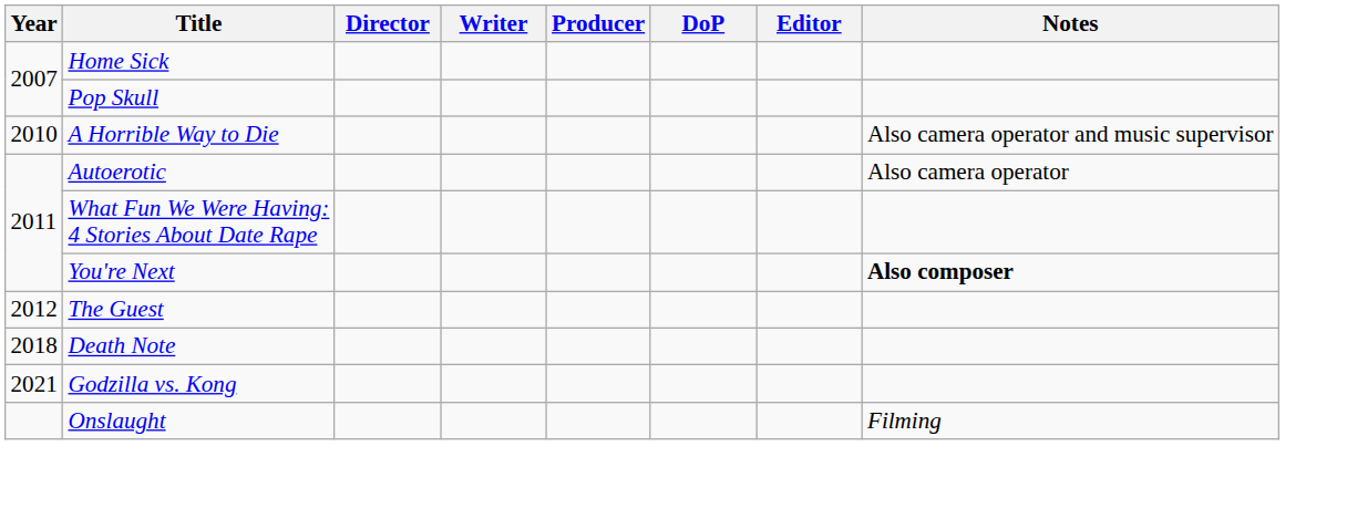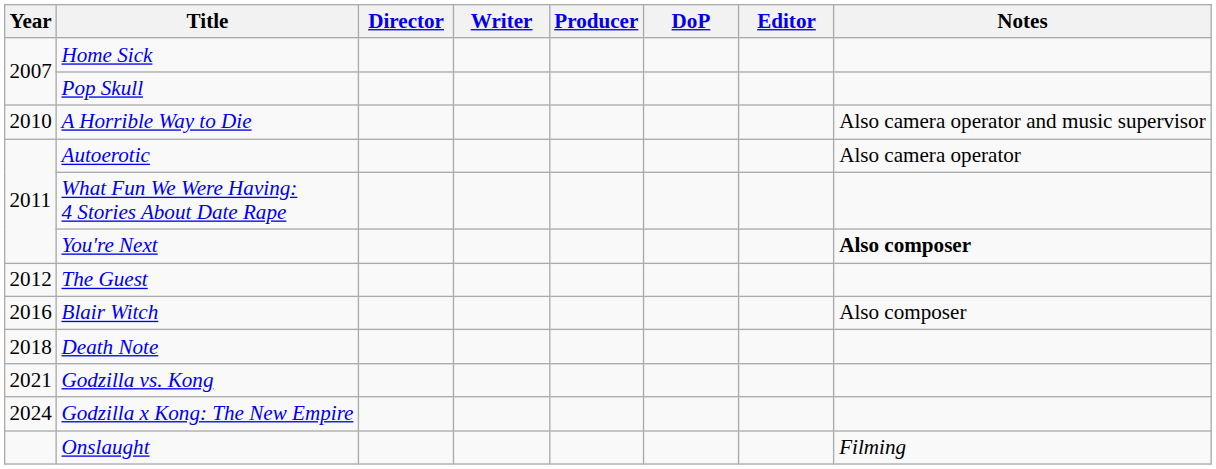+ row: 2016 | Blair Witch | Also composer
+ row: 2024 | Godzilla x Kong: The New Empire
